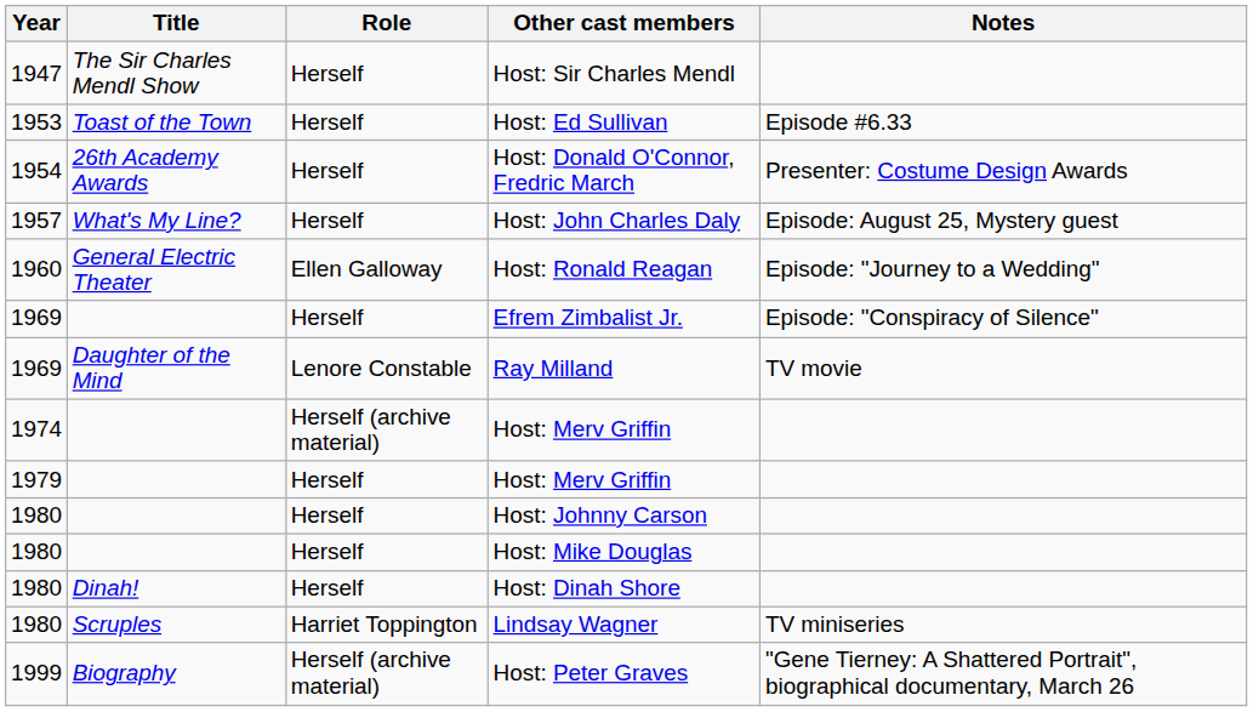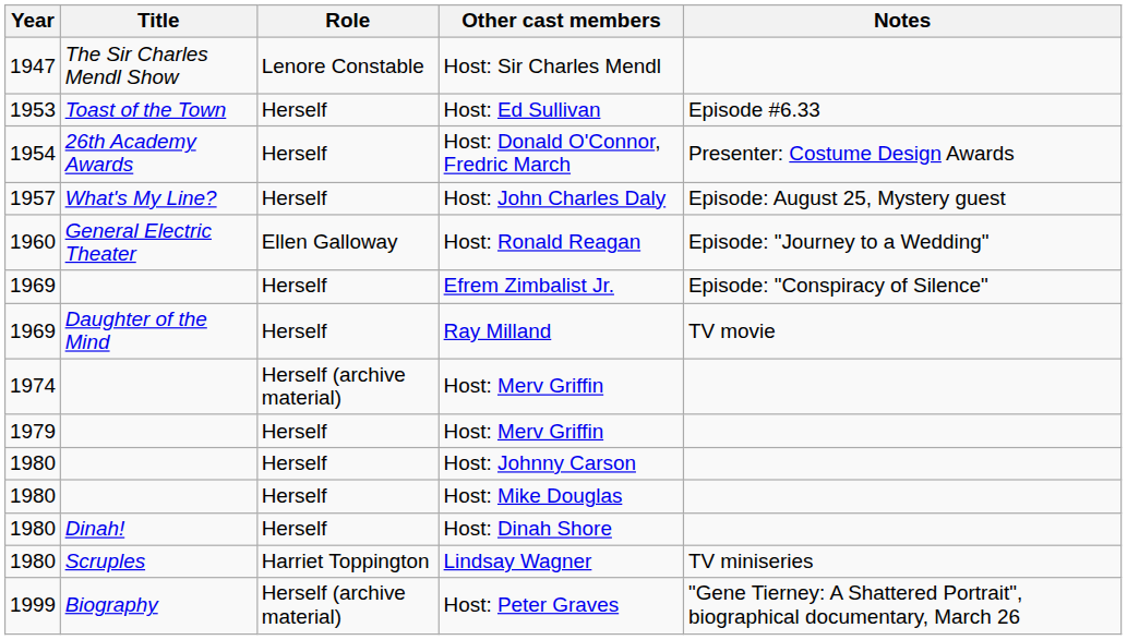Host: Sir Charles Mendl | Role: Herself -> Lenore Constable
Ray Milland | Role: Lenore Constable -> Herself
